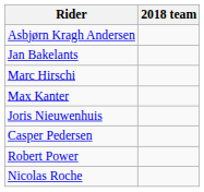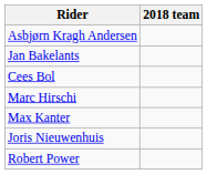+ row: Cees Bol
- row: Casper Pedersen
- row: Nicolas Roche
